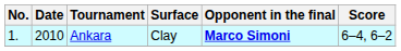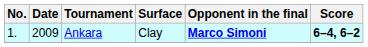Ankara | Date: 2010 -> 2009
Ankara | Score: normal -> bold
